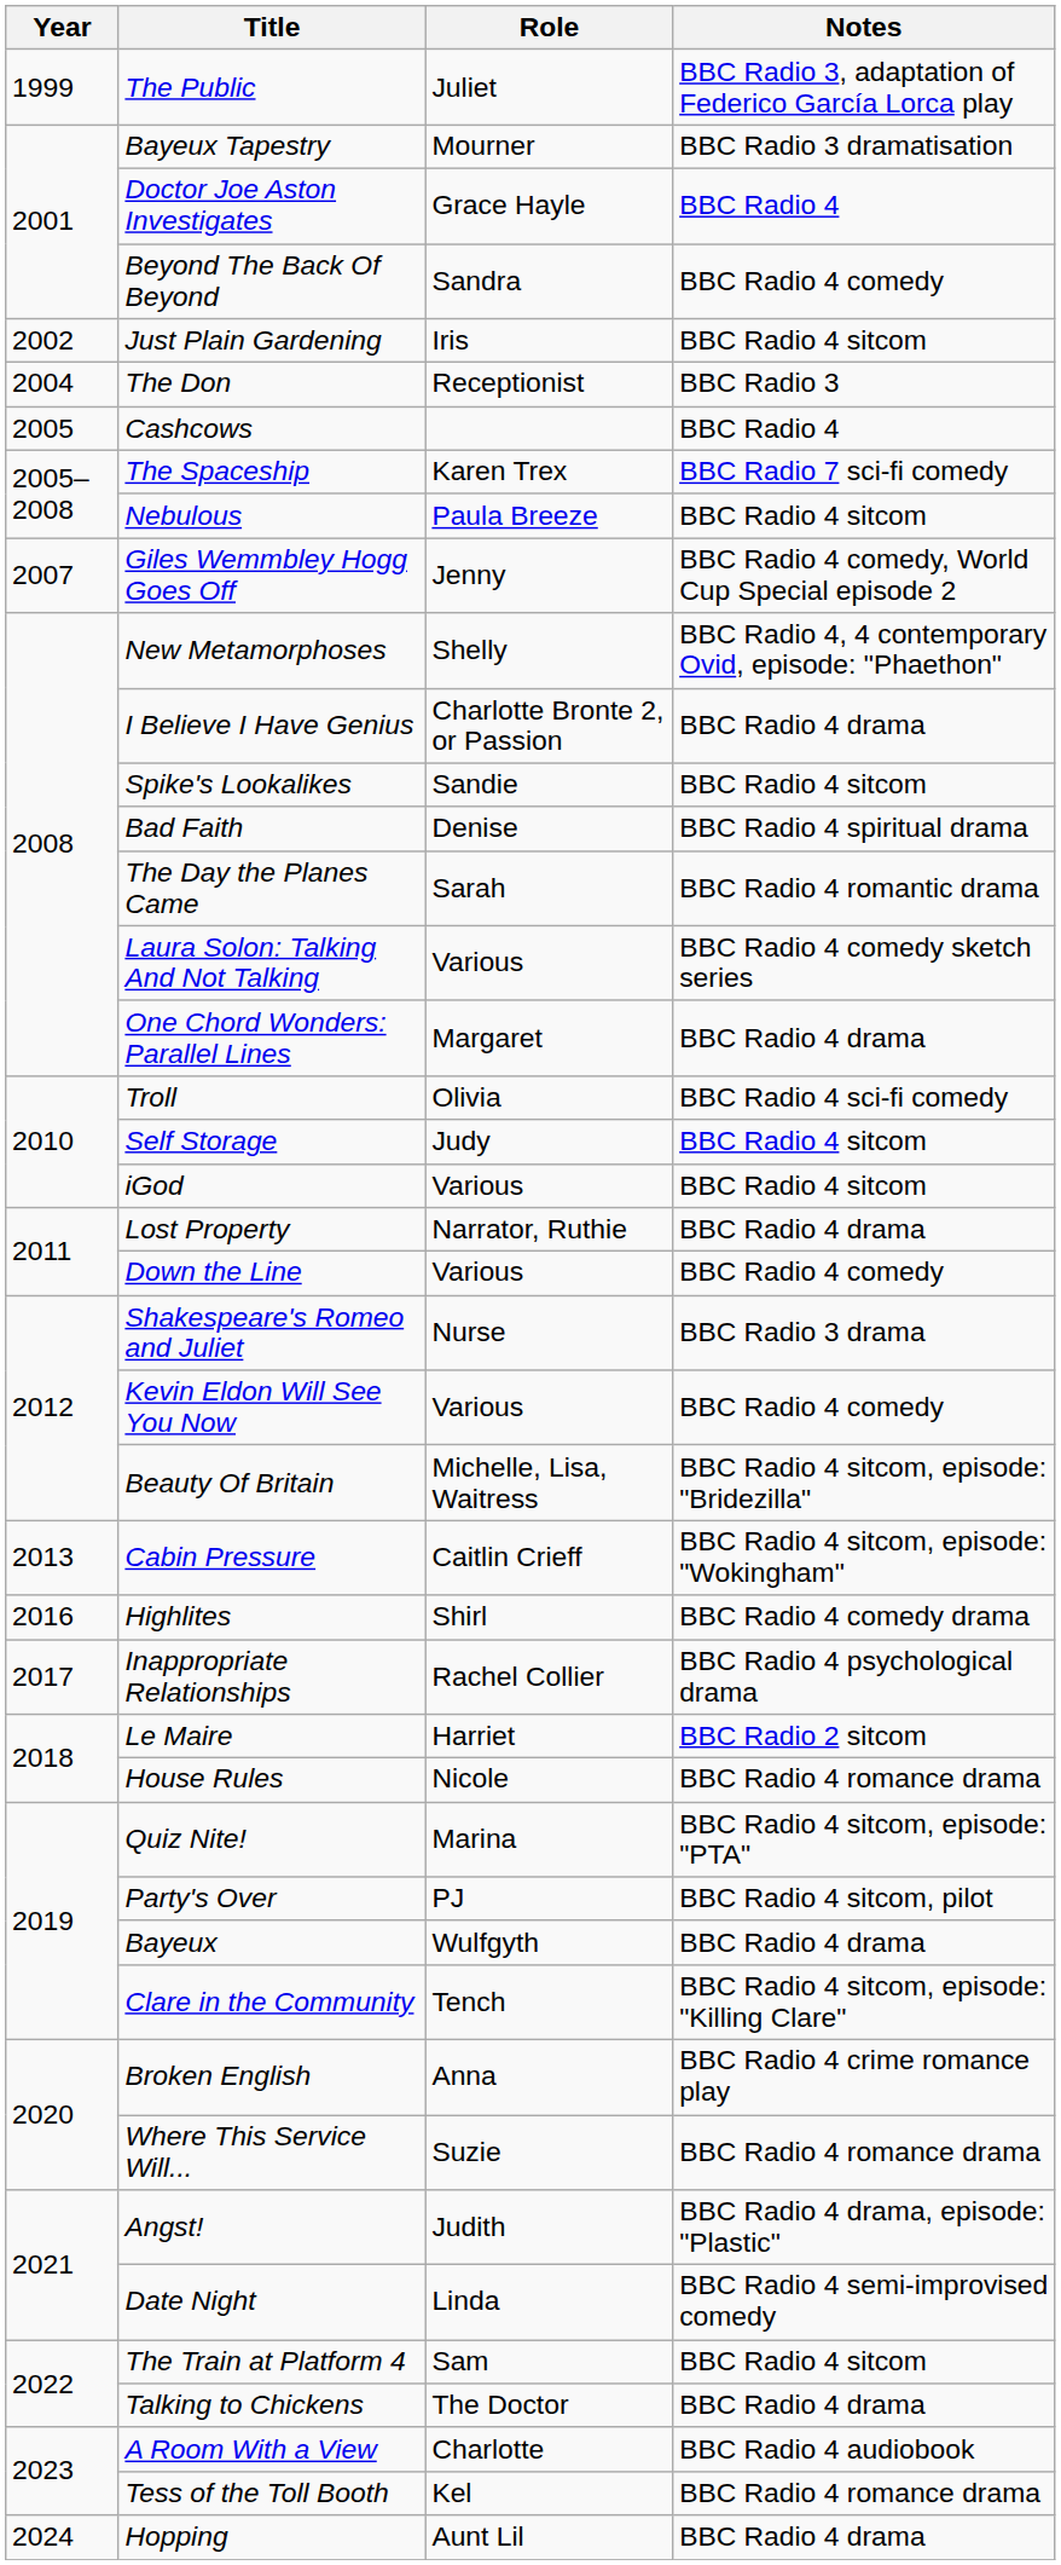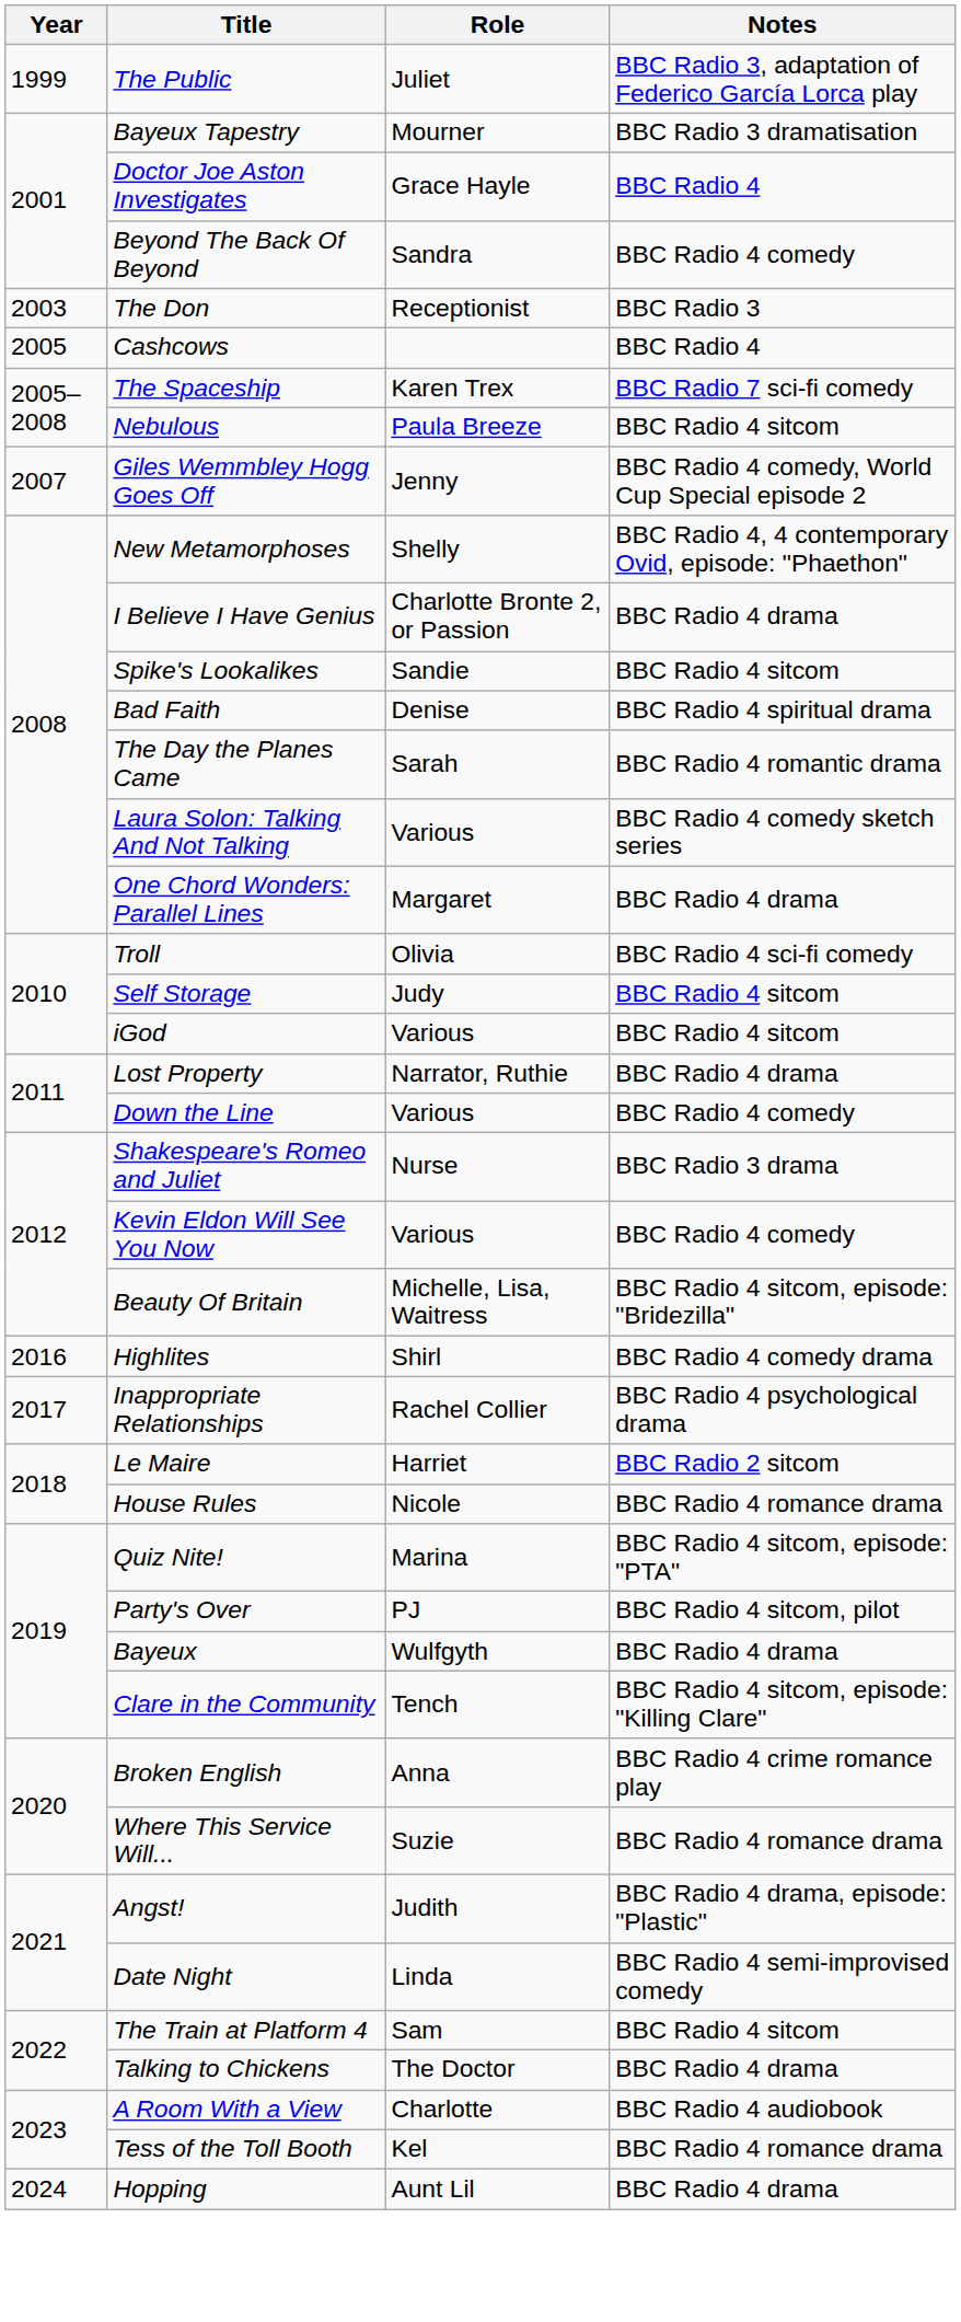- row: 2002 | Just Plain Gardening | Iris | BBC Radio 4 sitcom
The Don | Year: 2004 -> 2003
- row: 2013 | Cabin Pressure | Caitlin Crieff | BBC Radio 4 sitcom, episode: "Wokingham"
